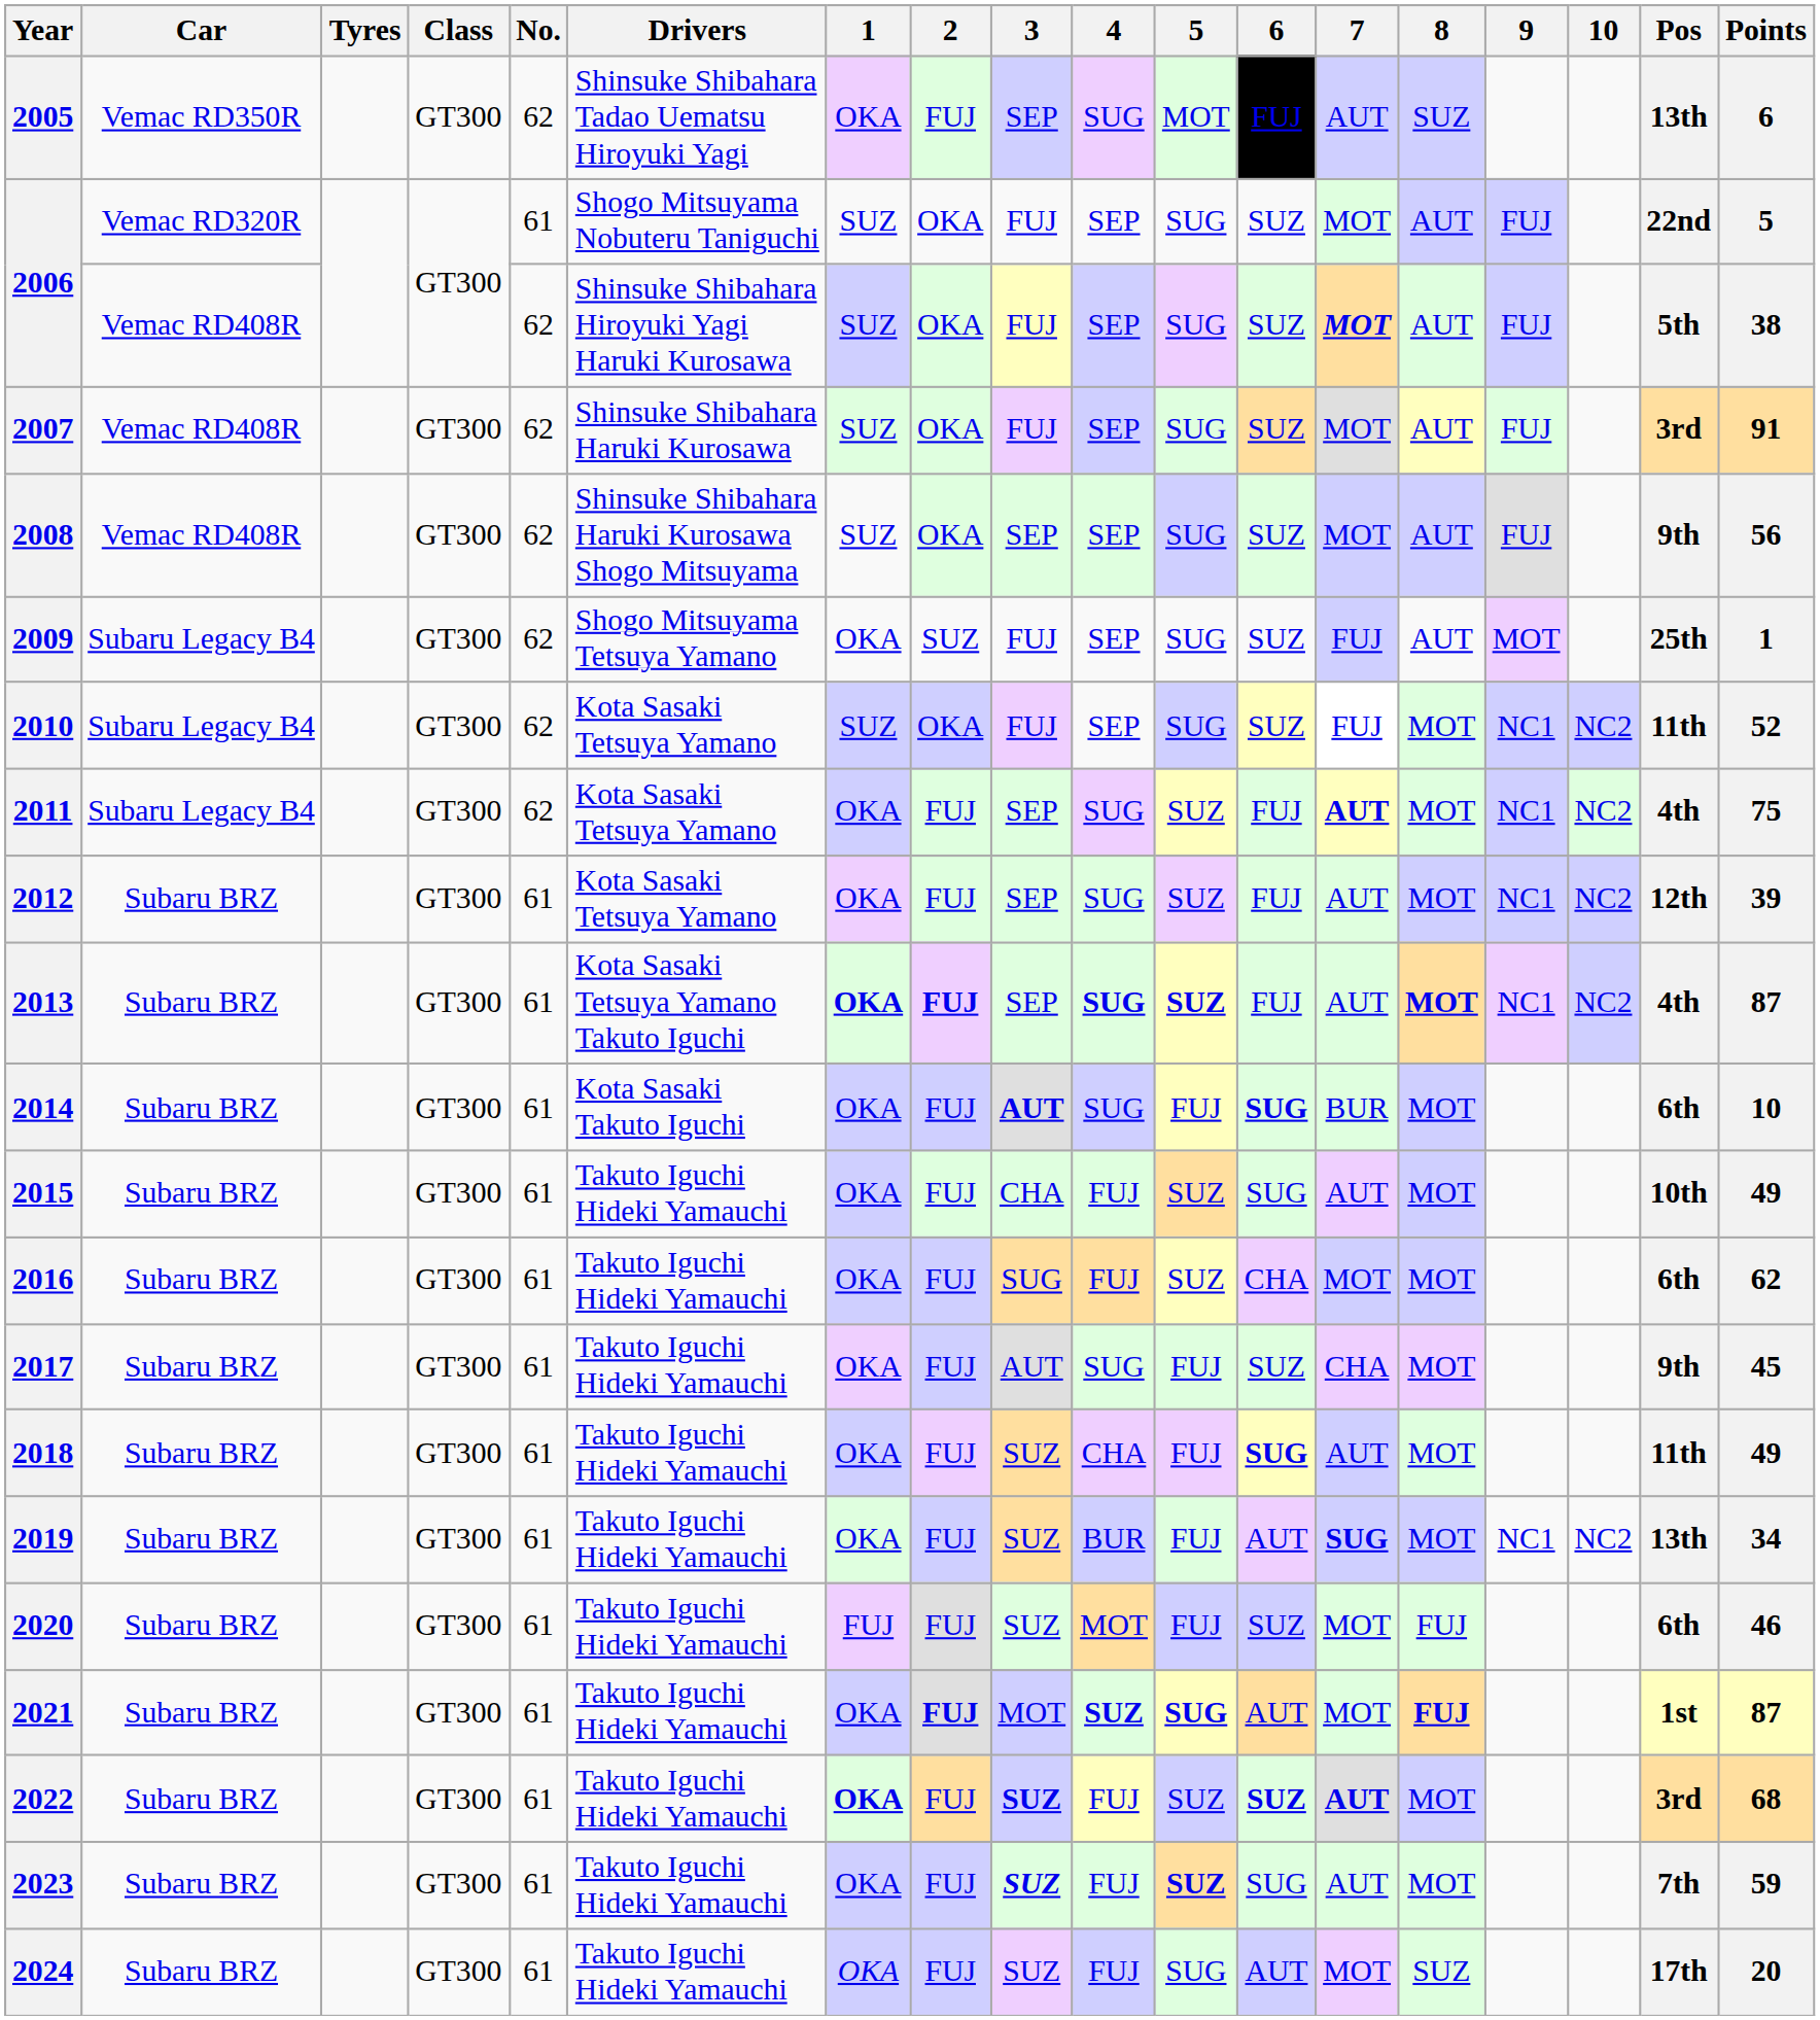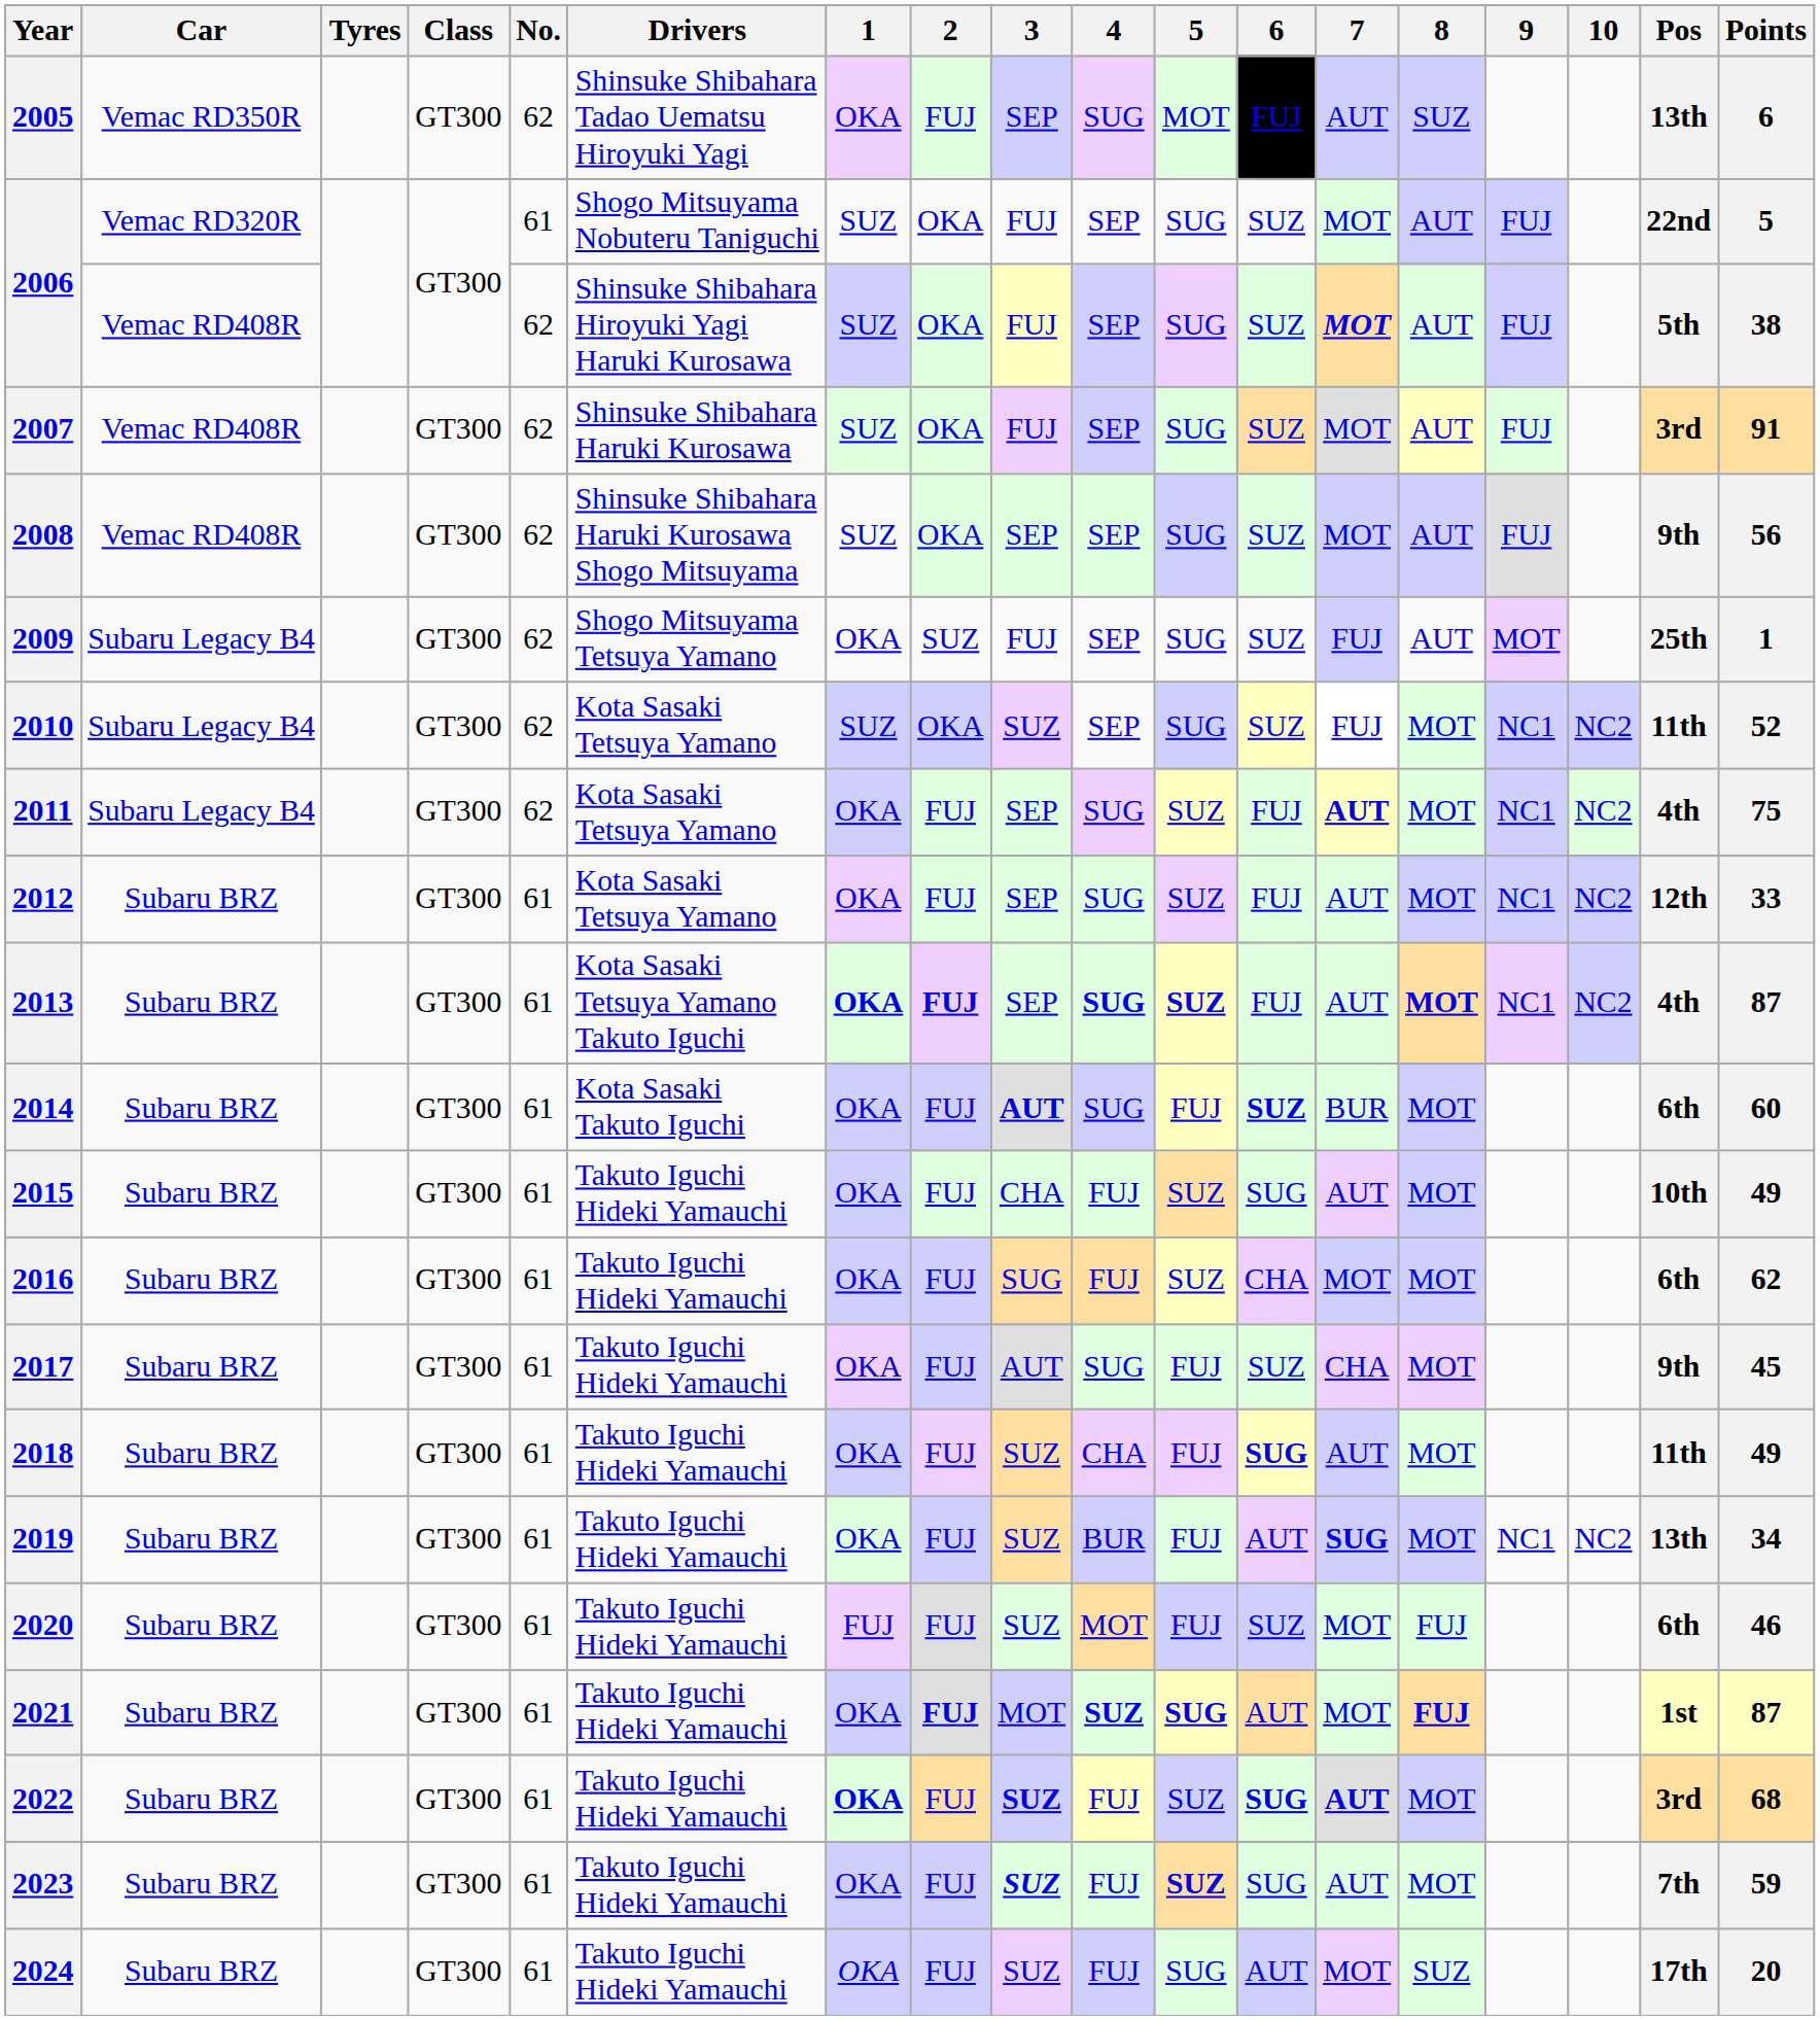2010 | 3: FUJ -> SUZ
2012 | Points: 39 -> 33
2014 | 6: SUG -> SUZ
2014 | Points: 10 -> 60
2022 | 6: SUZ -> SUG
